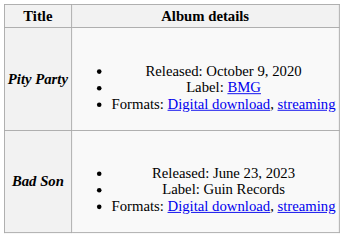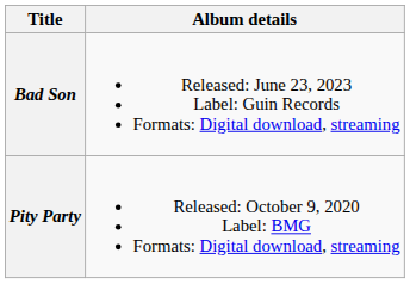rows swapped: Pity Party <-> Bad Son
